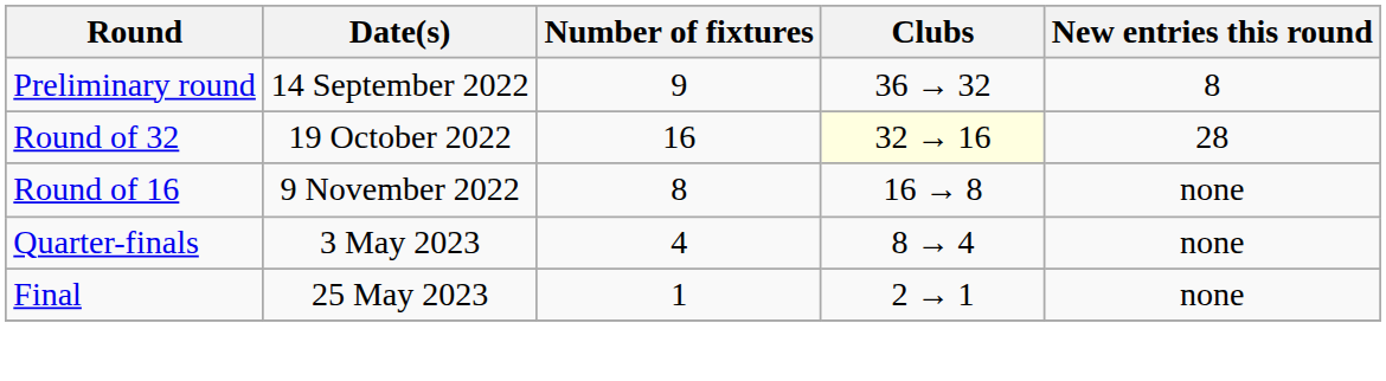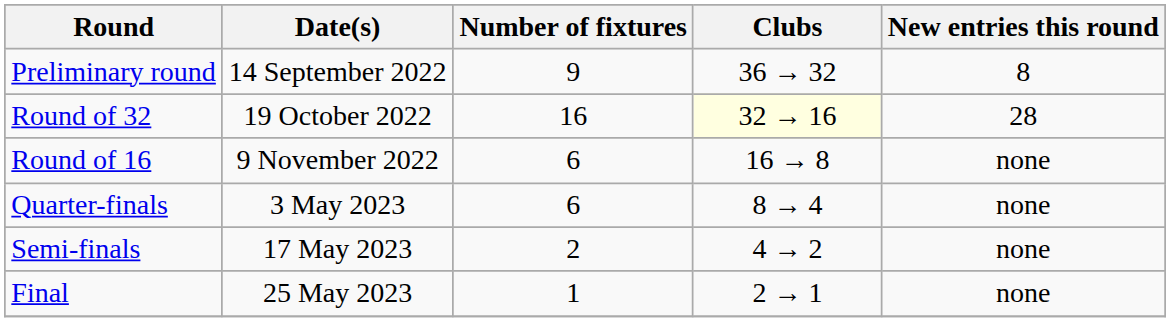Round of 16 | Number of fixtures: 8 -> 6
Quarter-finals | Number of fixtures: 4 -> 6
+ row: Semi-finals | 17 May 2023 | 2 | 4 → 2 | none
